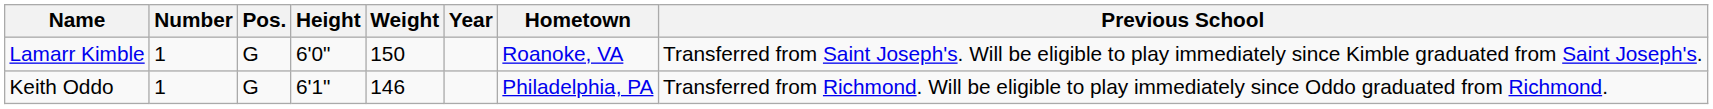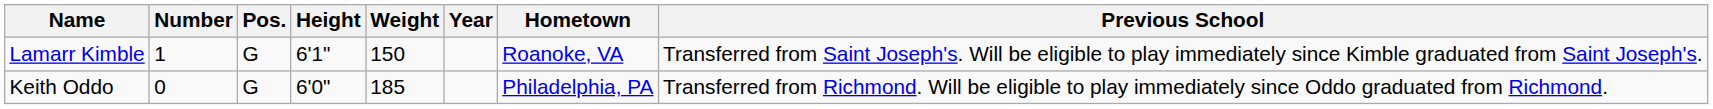Lamarr Kimble | Height: 6'0" -> 6'1"
Keith Oddo | Number: 1 -> 0
Keith Oddo | Height: 6'1" -> 6'0"
Keith Oddo | Weight: 146 -> 185
